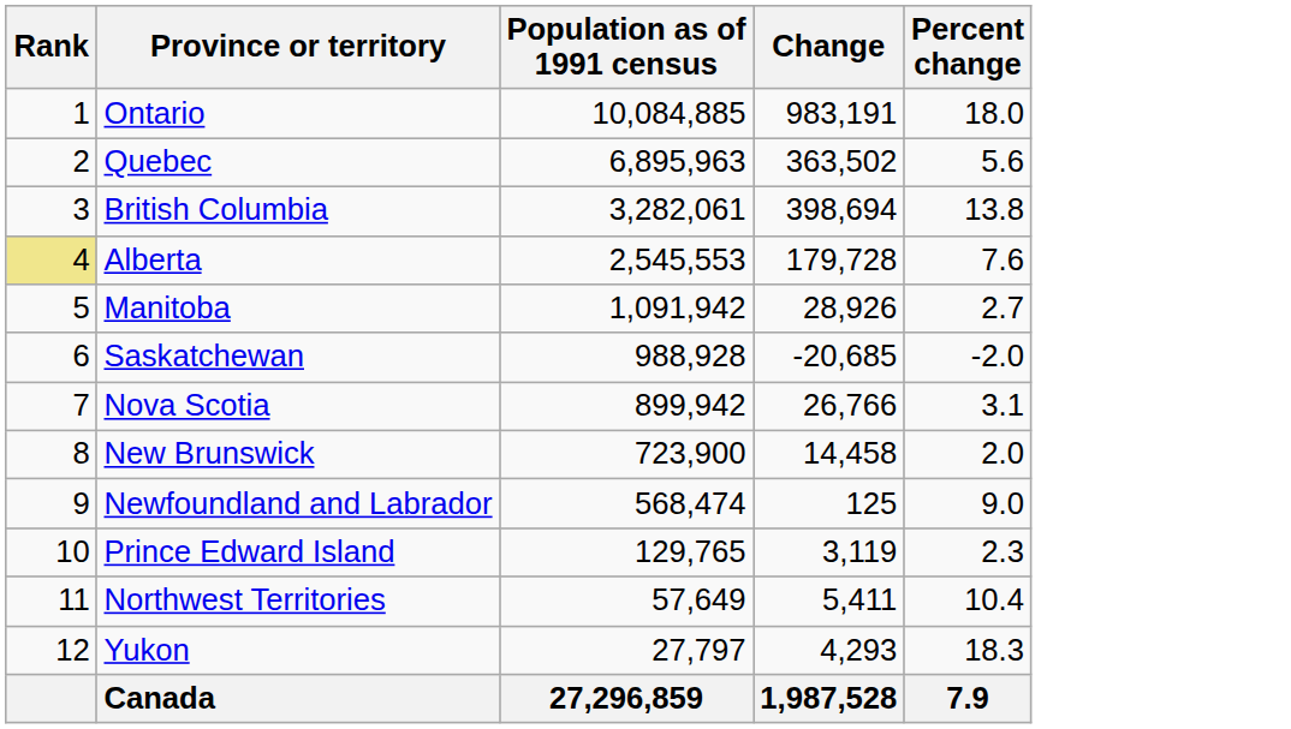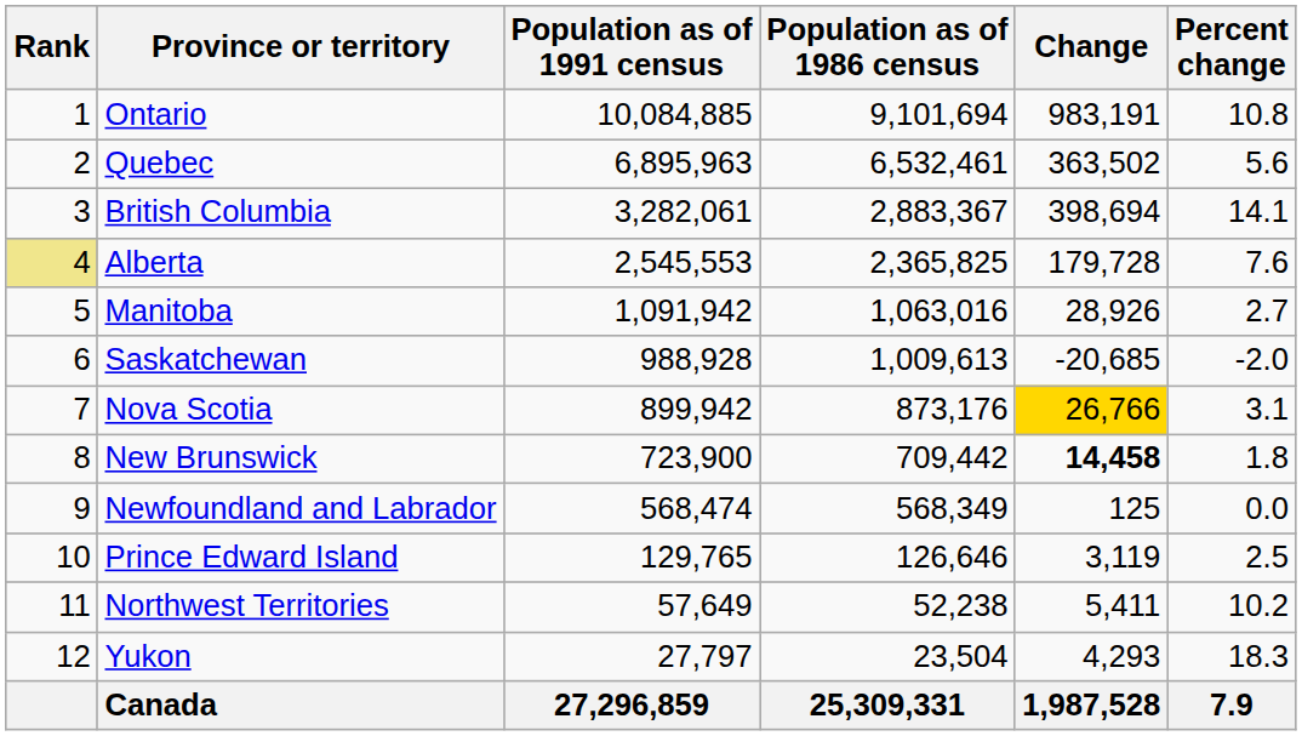+ column: Population as of 1986 census | 9,101,694 | 6,532,461 | 2,883,367 | 2,365,825 | 1,063,016 | 1,009,613 | 873,176 | 709,442 | 568,349 | 126,646 | 52,238 | 23,504 | 25,309,331
Ontario | Percent change: 18.0 -> 10.8
British Columbia | Percent change: 13.8 -> 14.1
Nova Scotia | Change: no background -> gold background
New Brunswick | Change: normal -> bold
New Brunswick | Percent change: 2.0 -> 1.8
Newfoundland and Labrador | Percent change: 9.0 -> 0.0
Prince Edward Island | Percent change: 2.3 -> 2.5
Northwest Territories | Percent change: 10.4 -> 10.2
